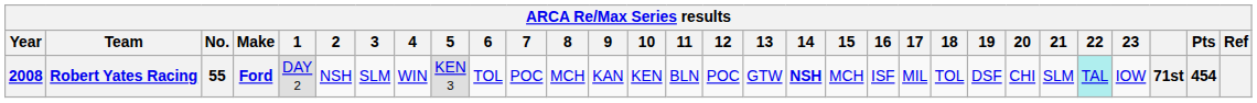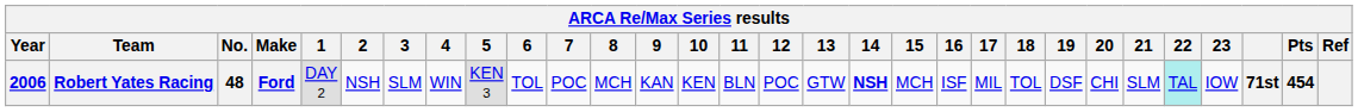Robert Yates Racing | Year: 2008 -> 2006
Robert Yates Racing | No.: 55 -> 48
